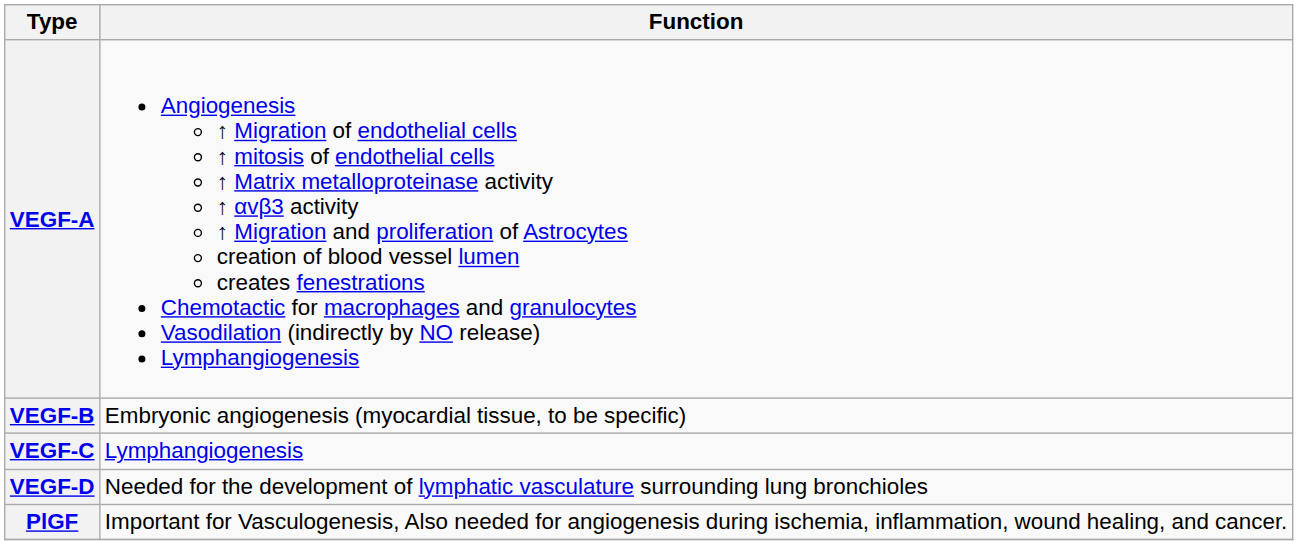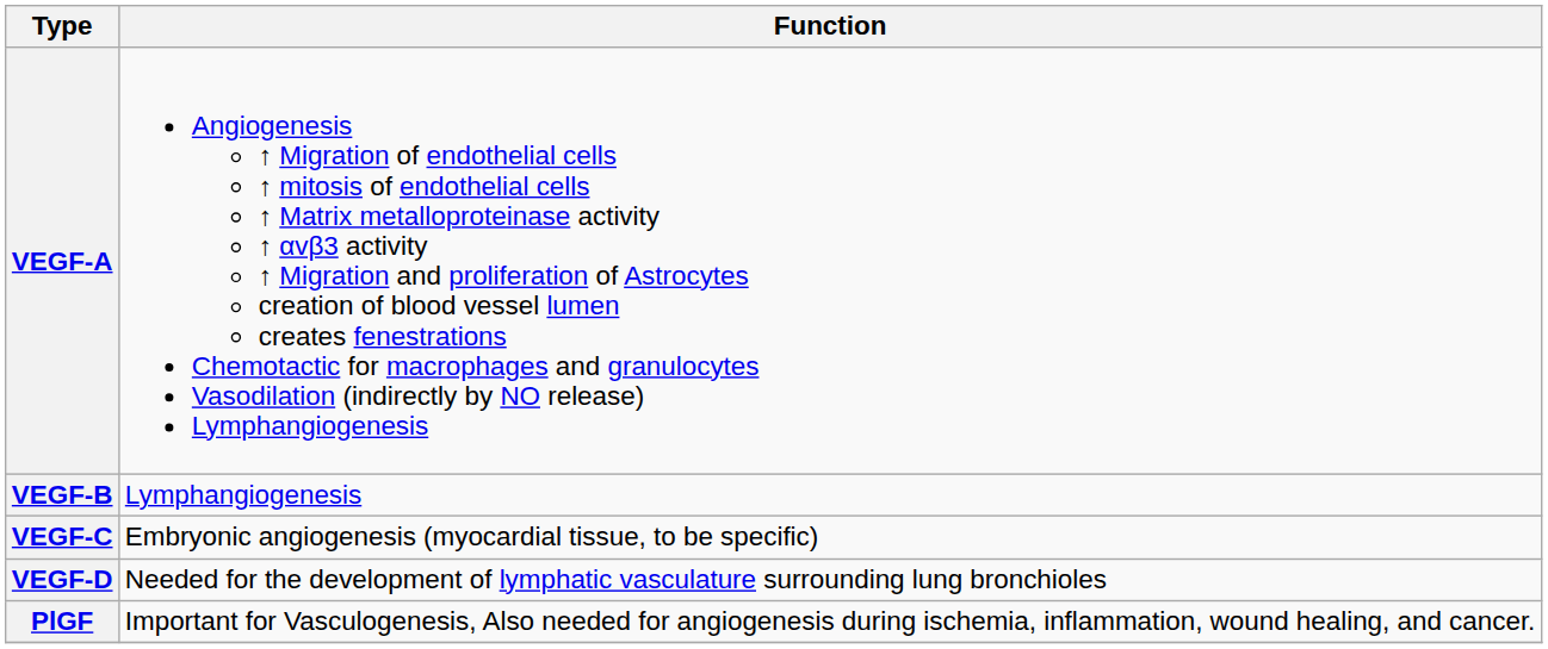VEGF-B | Function: Embryonic angiogenesis (myocardial tissue, to be specific) -> Lymphangiogenesis
VEGF-C | Function: Lymphangiogenesis -> Embryonic angiogenesis (myocardial tissue, to be specific)
